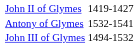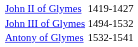rows swapped: John III of Glymes <-> Antony of Glymes
